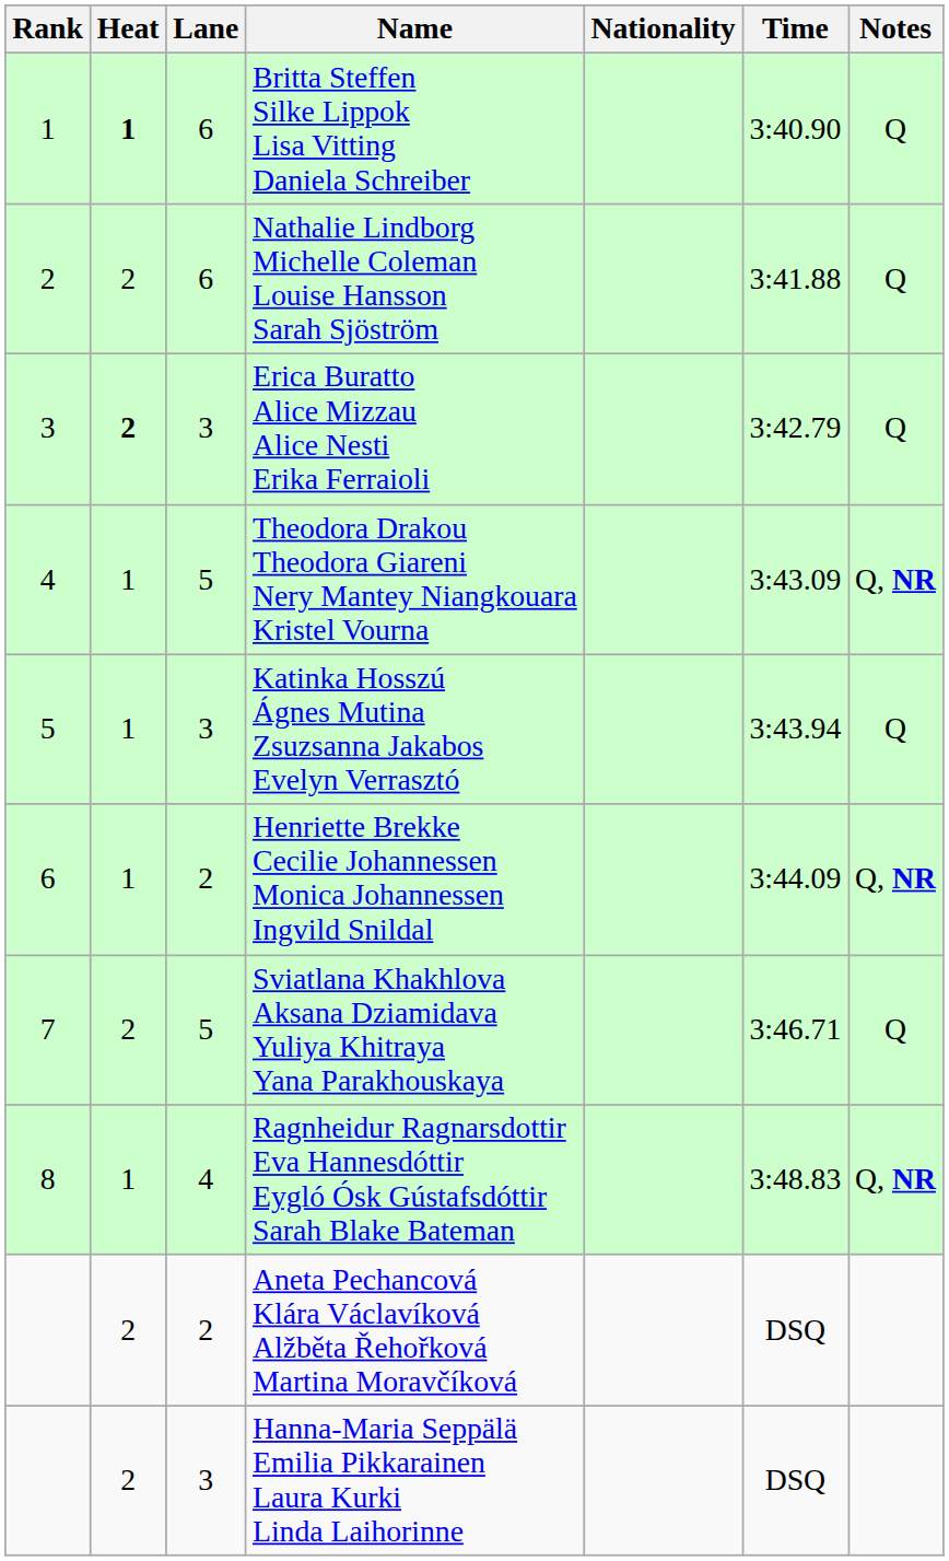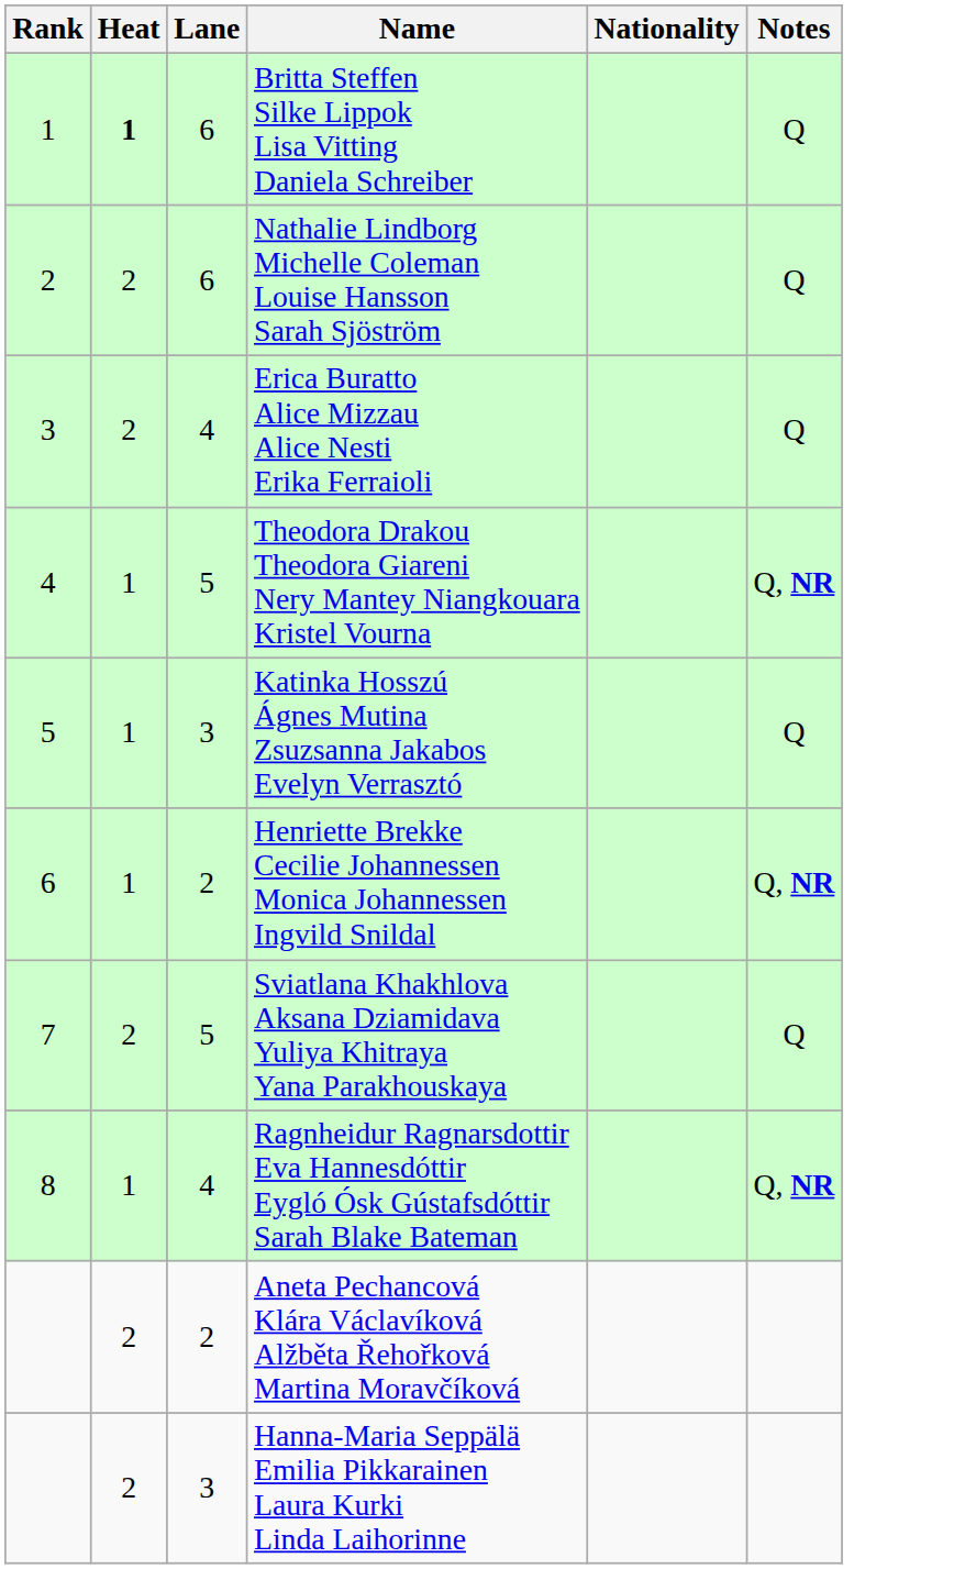- column: Time | 3:40.90 | 3:41.88 | 3:42.79 | 3:43.09 | 3:43.94 | 3:44.09 | 3:46.71 | 3:48.83 | DSQ | DSQ
Erica Buratto Alice Mizzau Alice Nesti Erika Ferraioli | Heat: bold -> normal
Erica Buratto Alice Mizzau Alice Nesti Erika Ferraioli | Lane: 3 -> 4
